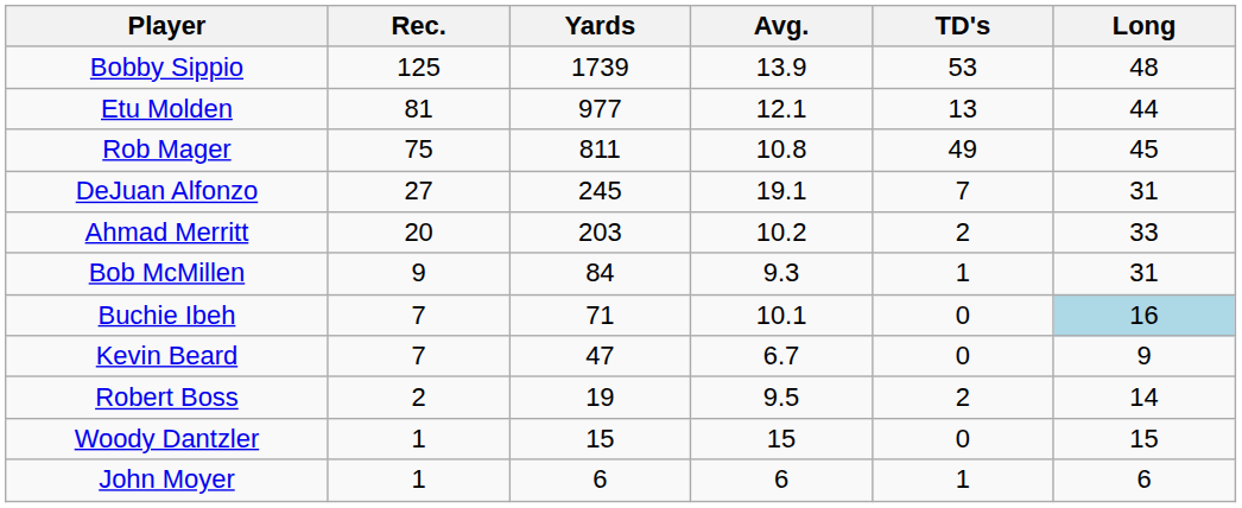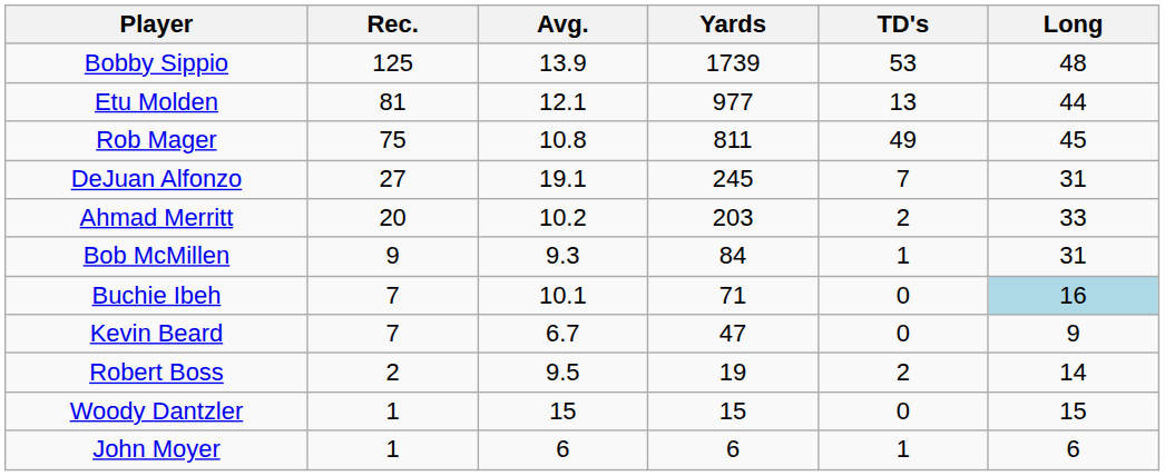columns swapped: Yards <-> Avg.
